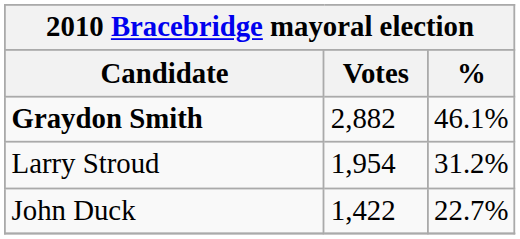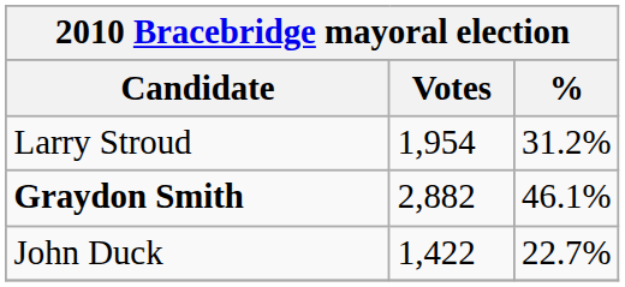rows swapped: Graydon Smith <-> Larry Stroud
